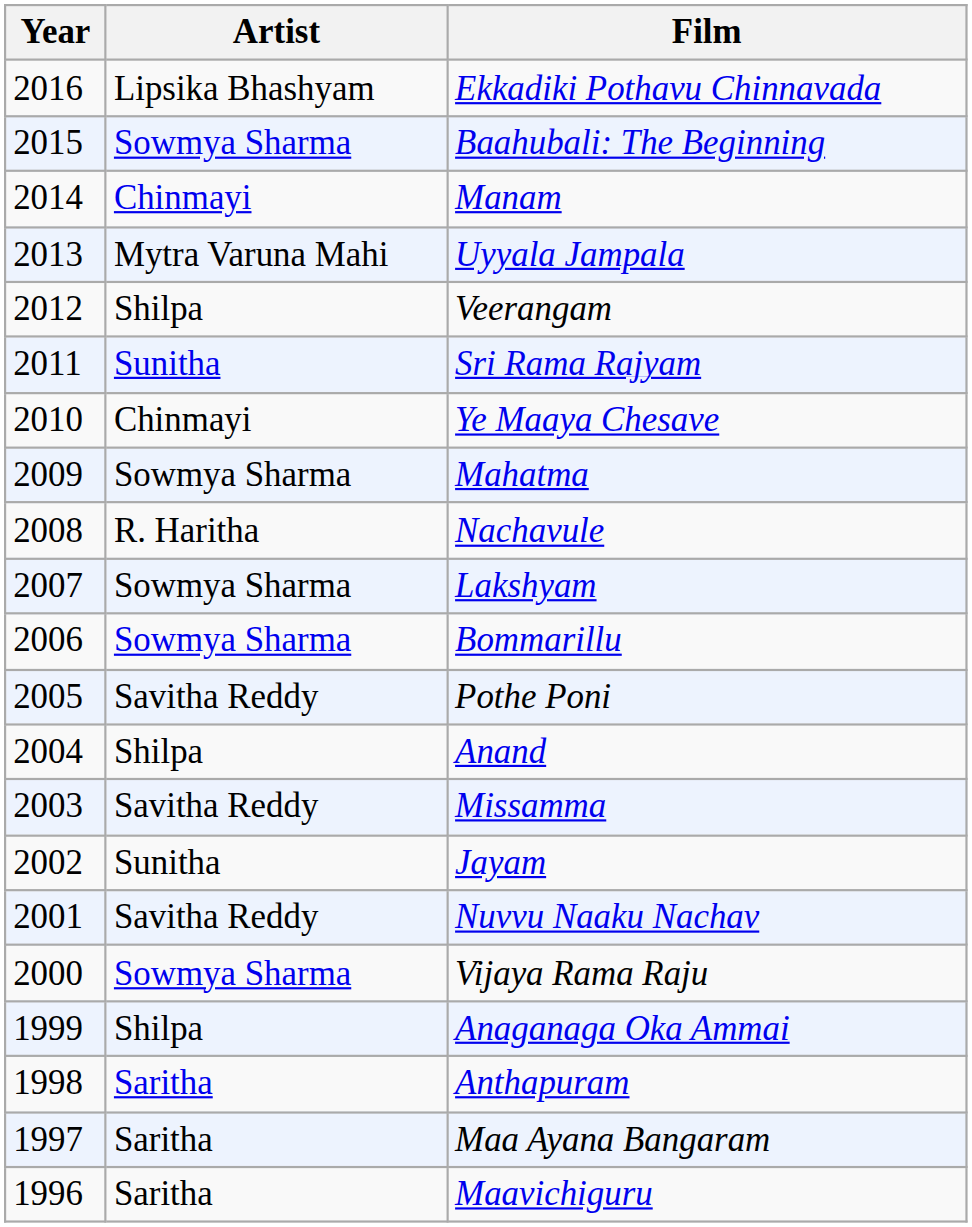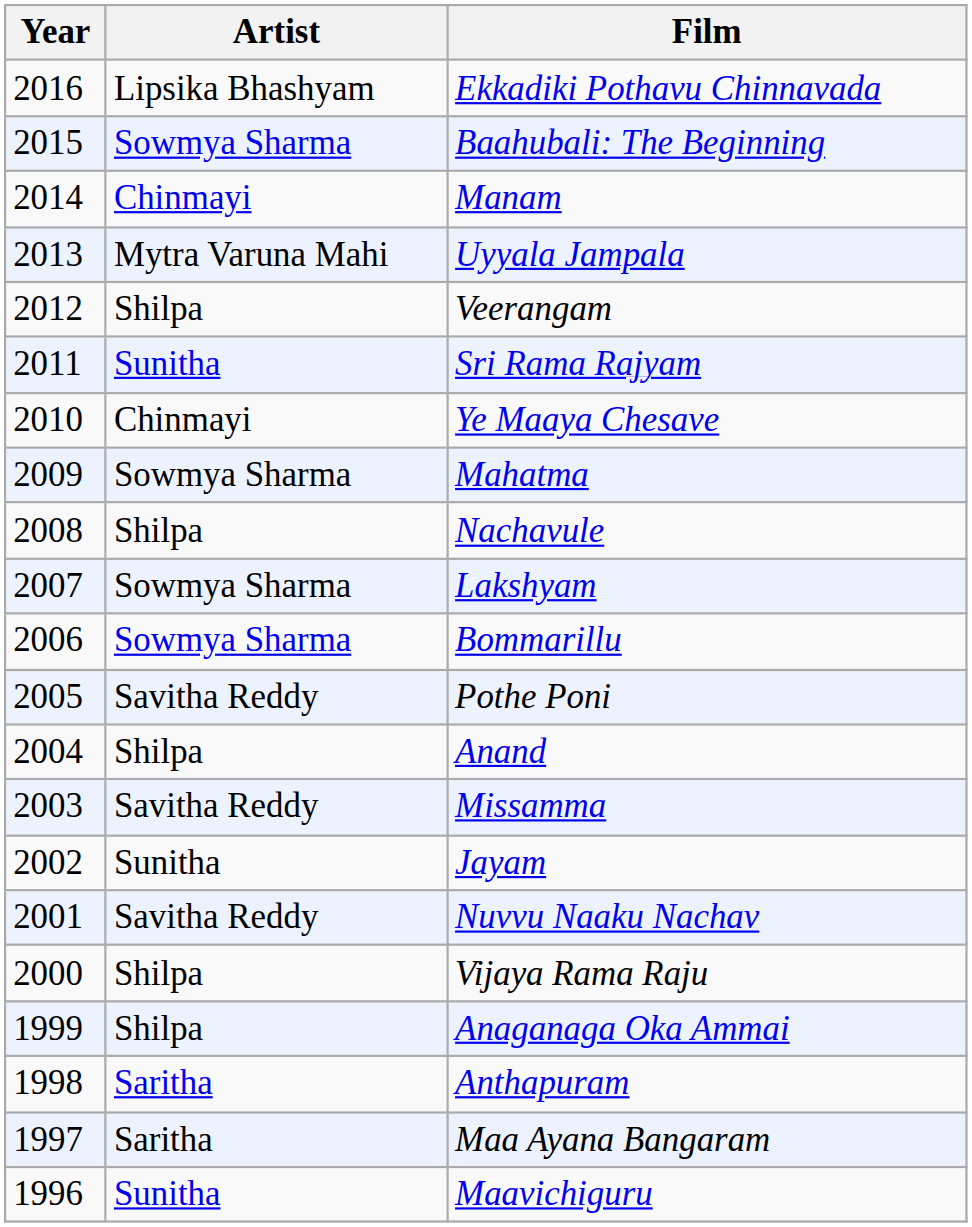Nachavule | Artist: R. Haritha -> Shilpa
Vijaya Rama Raju | Artist: Sowmya Sharma -> Shilpa
Maavichiguru | Artist: Saritha -> Sunitha
